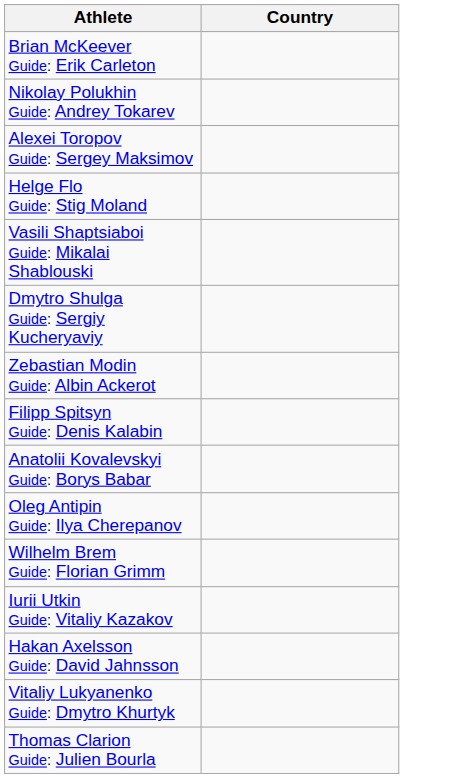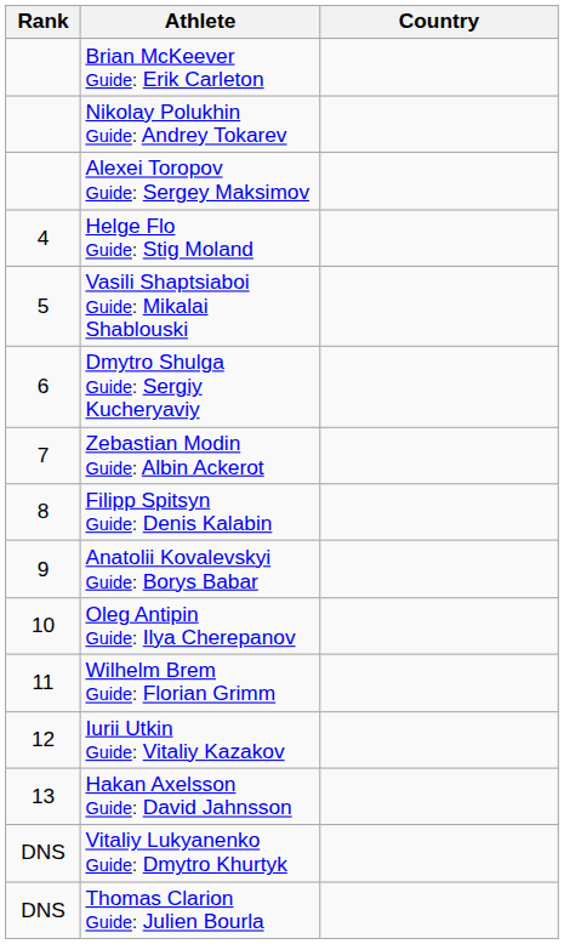+ column: Rank | 4 | 5 | 6 | 7 | 8 | 9 | 10 | 11 | 12 | 13 | DNS | DNS
